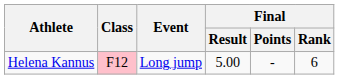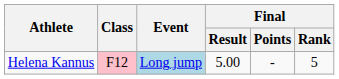Helena Kannus | Event: no background -> lightblue background
Helena Kannus | Final / Rank: 6 -> 5
